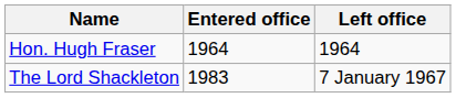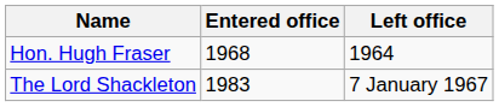Hon. Hugh Fraser | Entered office: 1964 -> 1968
